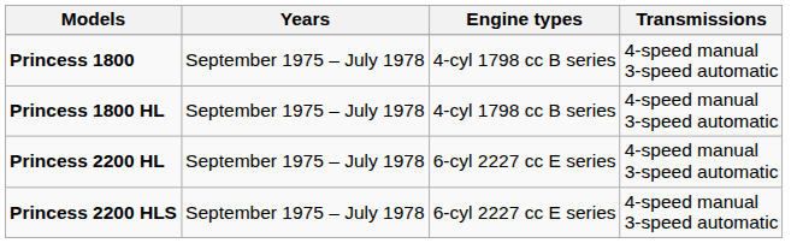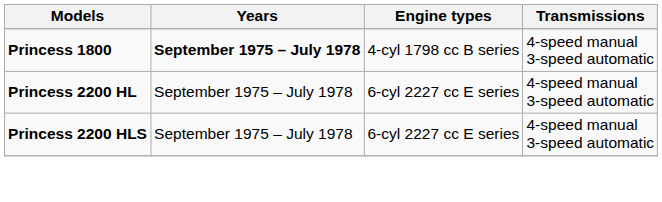Princess 1800 | Years: normal -> bold
- row: Princess 1800 HL | September 1975 – July 1978 | 4-cyl 1798 cc B series | 4-speed manual 3-speed automatic
